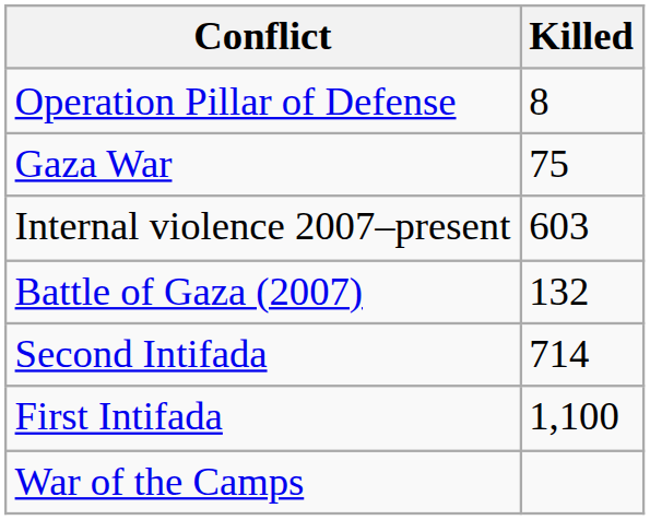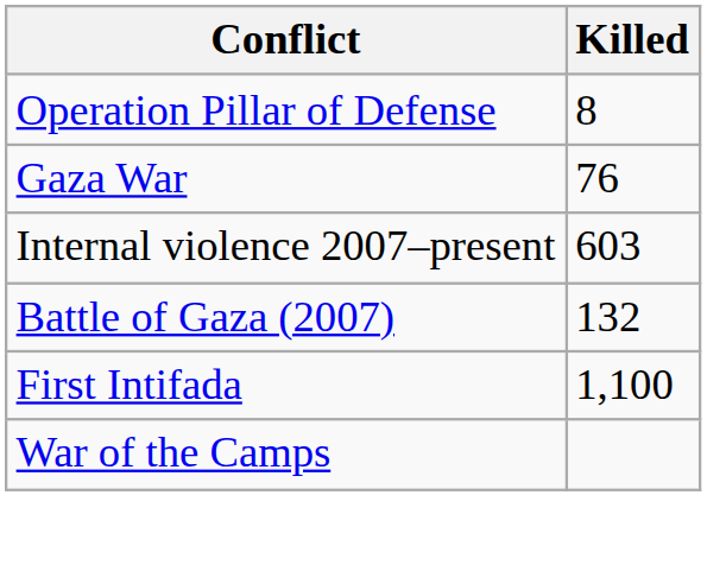Gaza War | Killed: 75 -> 76
- row: Second Intifada | 714
